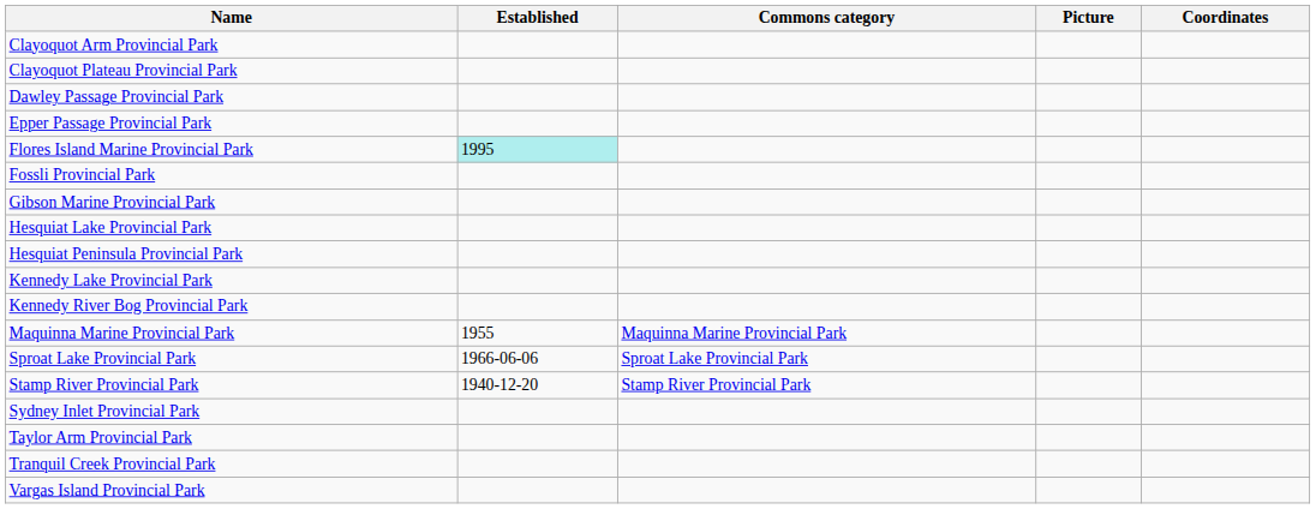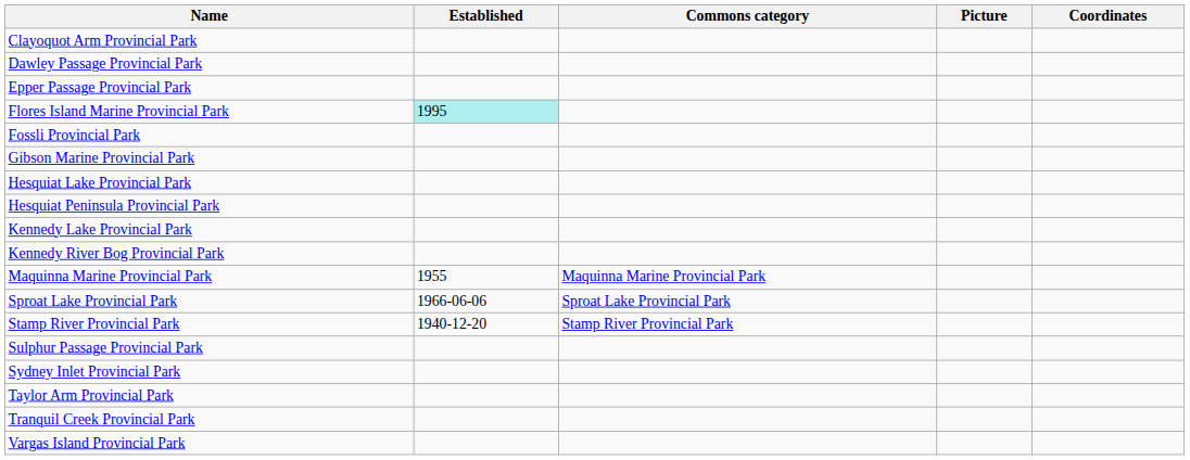- row: Clayoquot Plateau Provincial Park
+ row: Sulphur Passage Provincial Park
